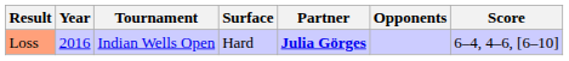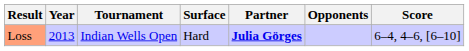Loss | Year: 2016 -> 2013
